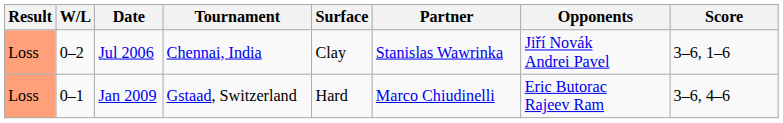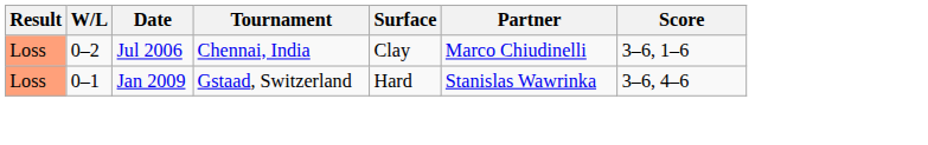- column: Opponents | Jiří Novák Andrei Pavel | Eric Butorac Rajeev Ram
Jul 2006 | Partner: Stanislas Wawrinka -> Marco Chiudinelli
Jan 2009 | Partner: Marco Chiudinelli -> Stanislas Wawrinka
